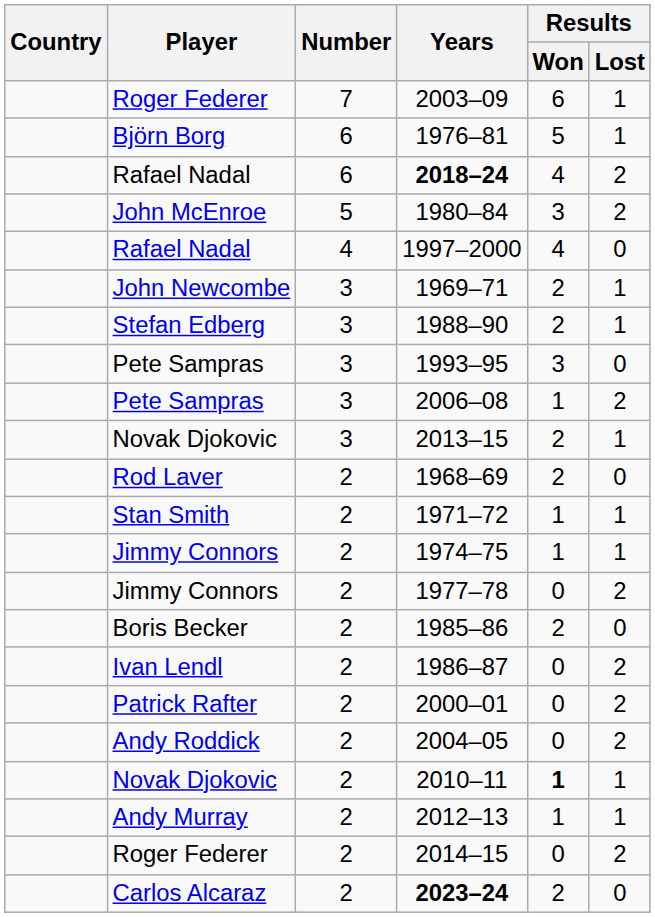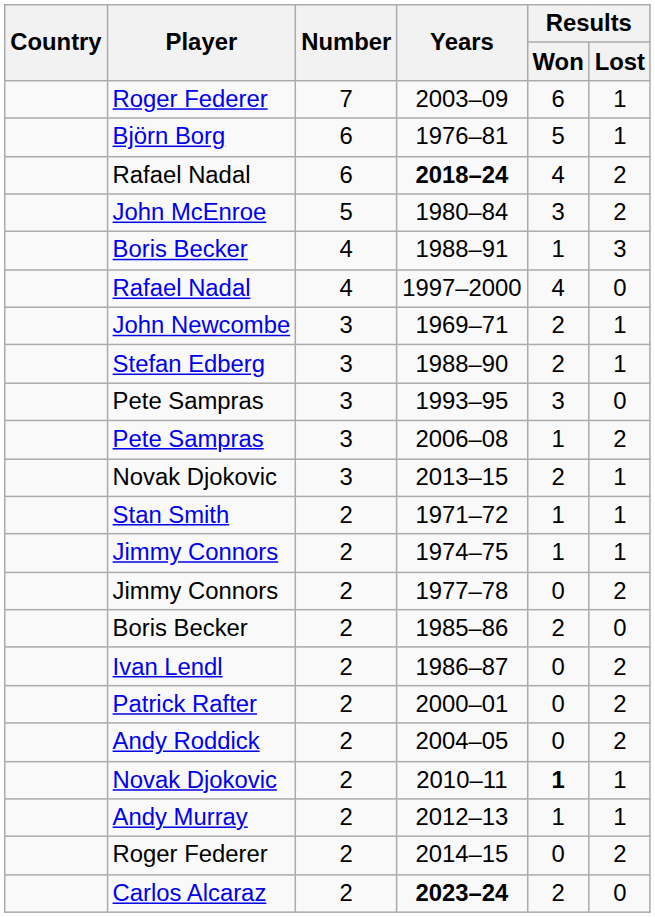+ row: Boris Becker | 4 | 1988–91 | 1 | 3
- row: Rod Laver | 2 | 1968–69 | 2 | 0
